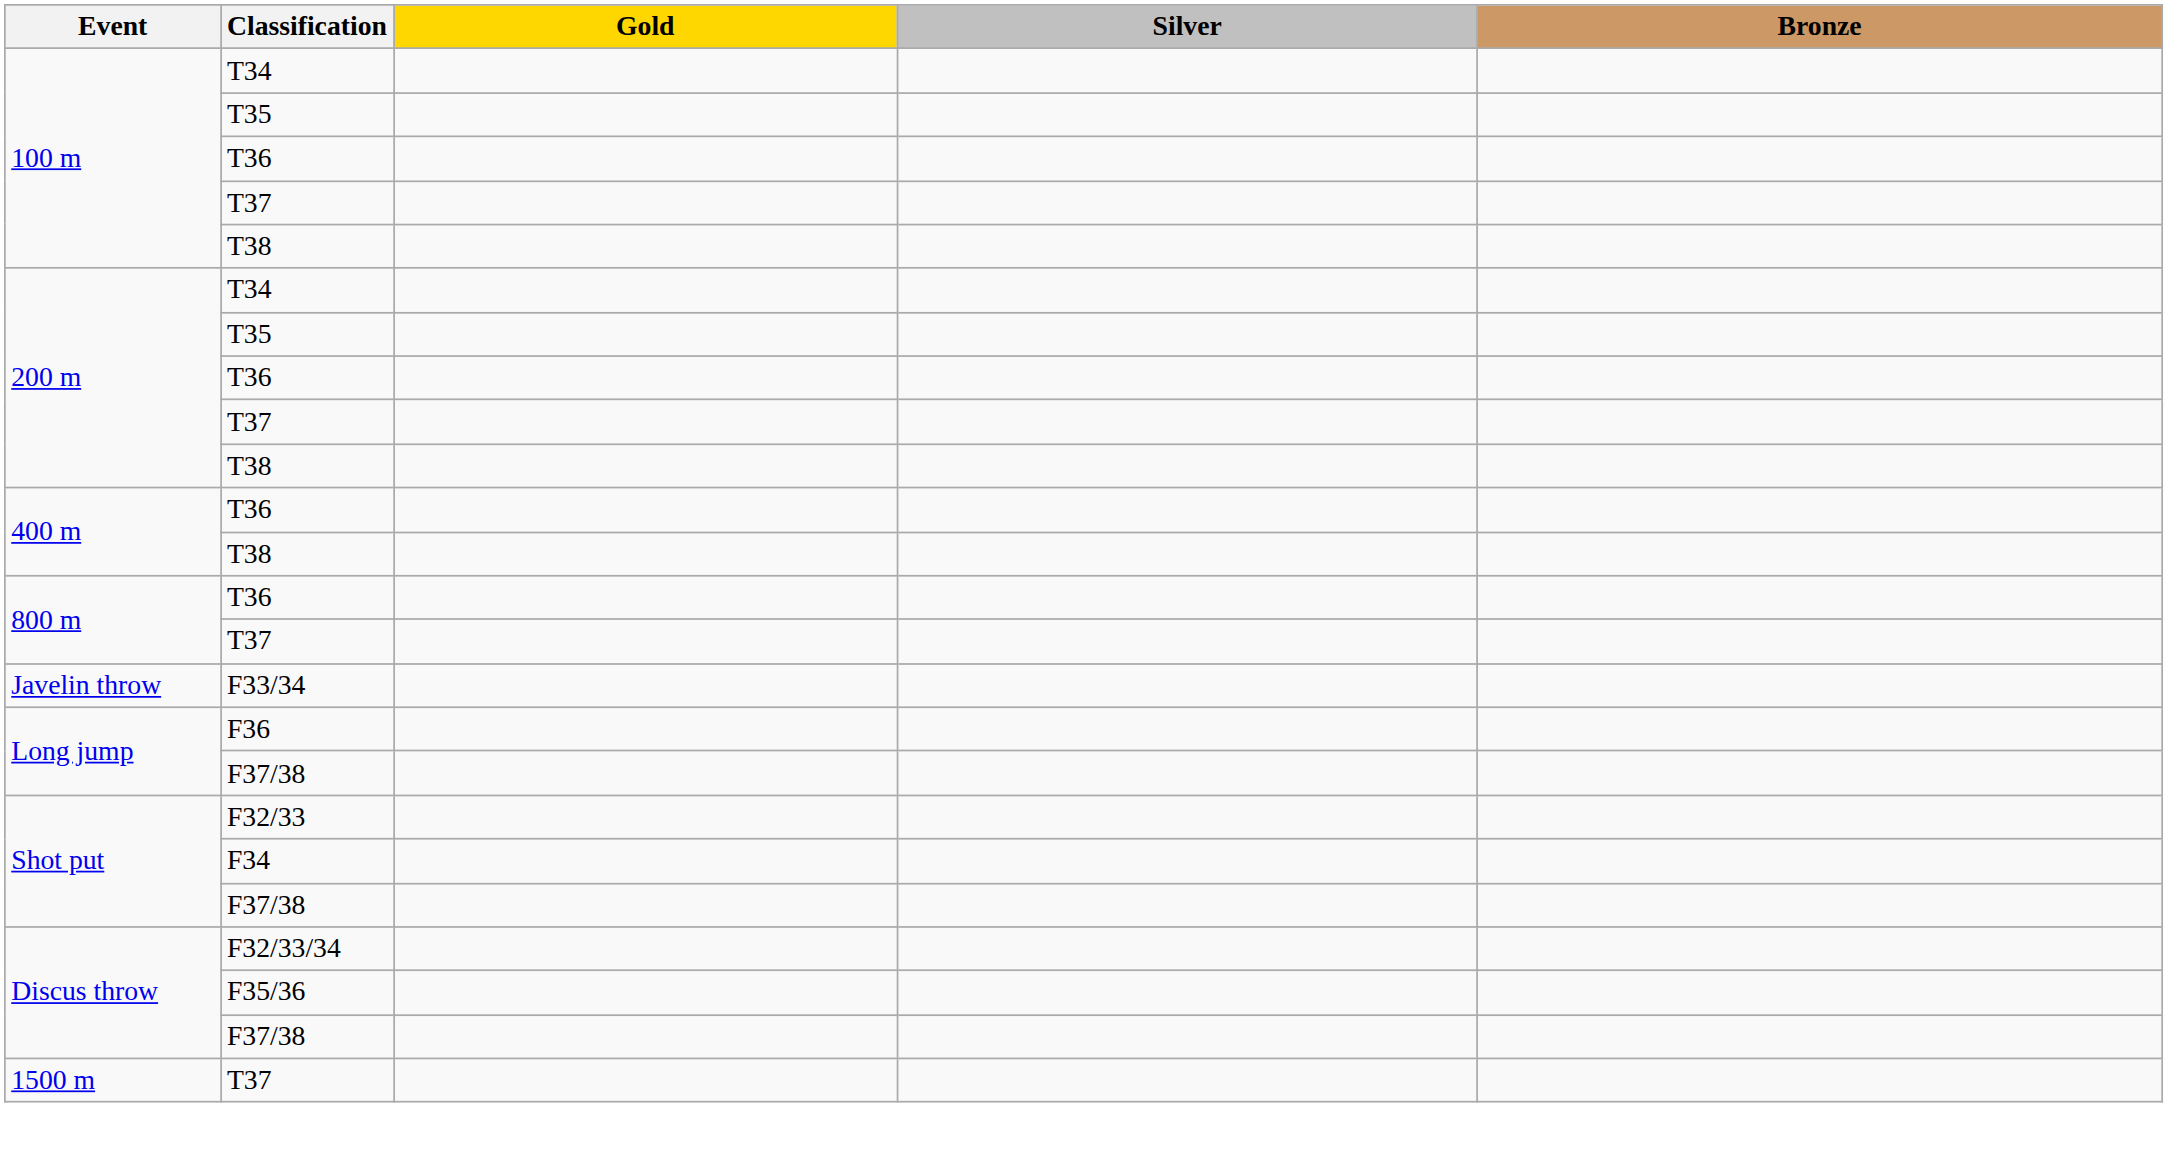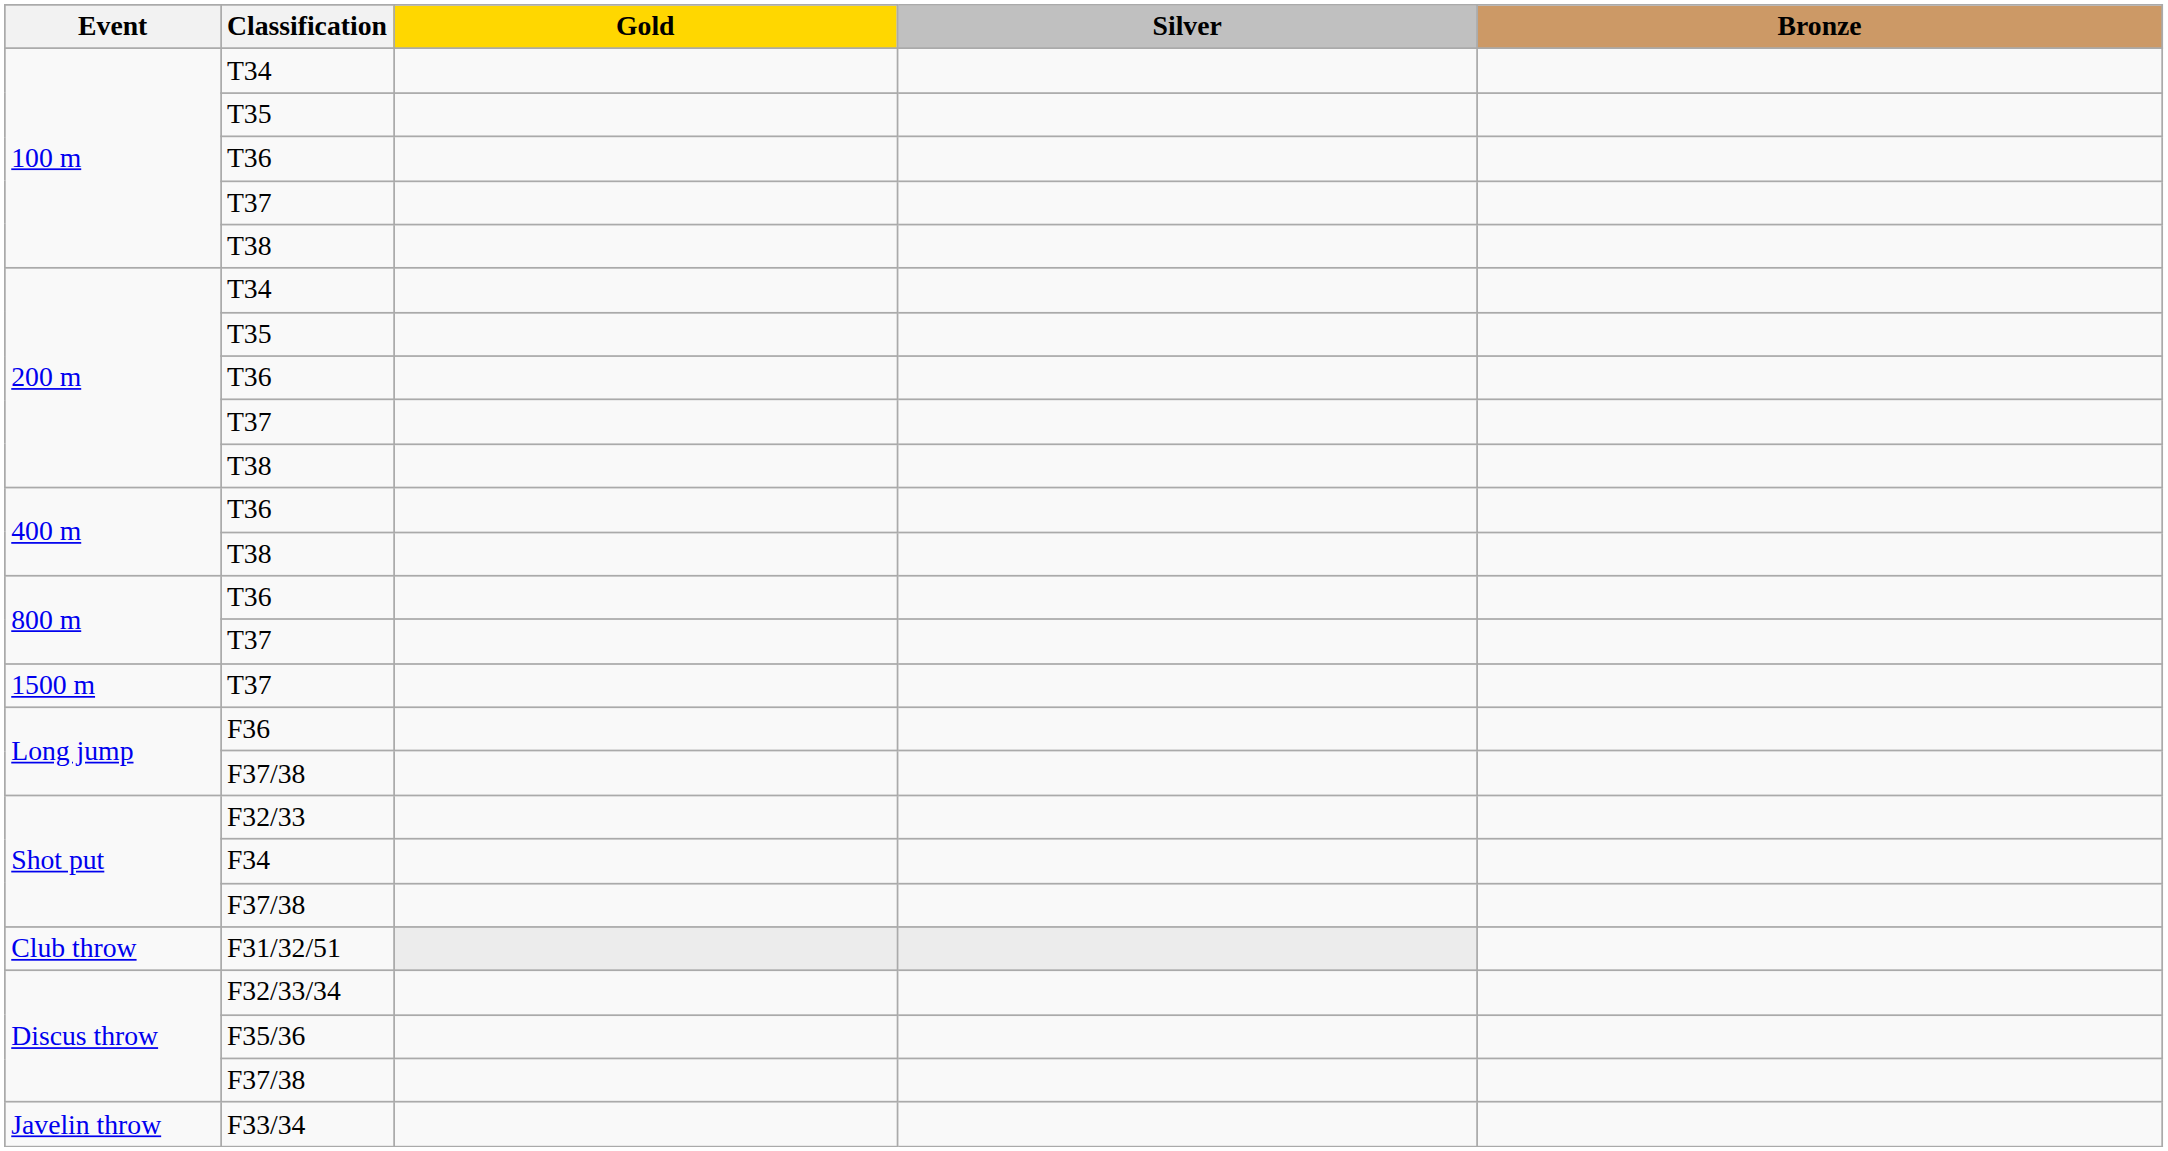rows swapped: 1500 m / T37 <-> F33/34
+ row: Club throw | F31/32/51
